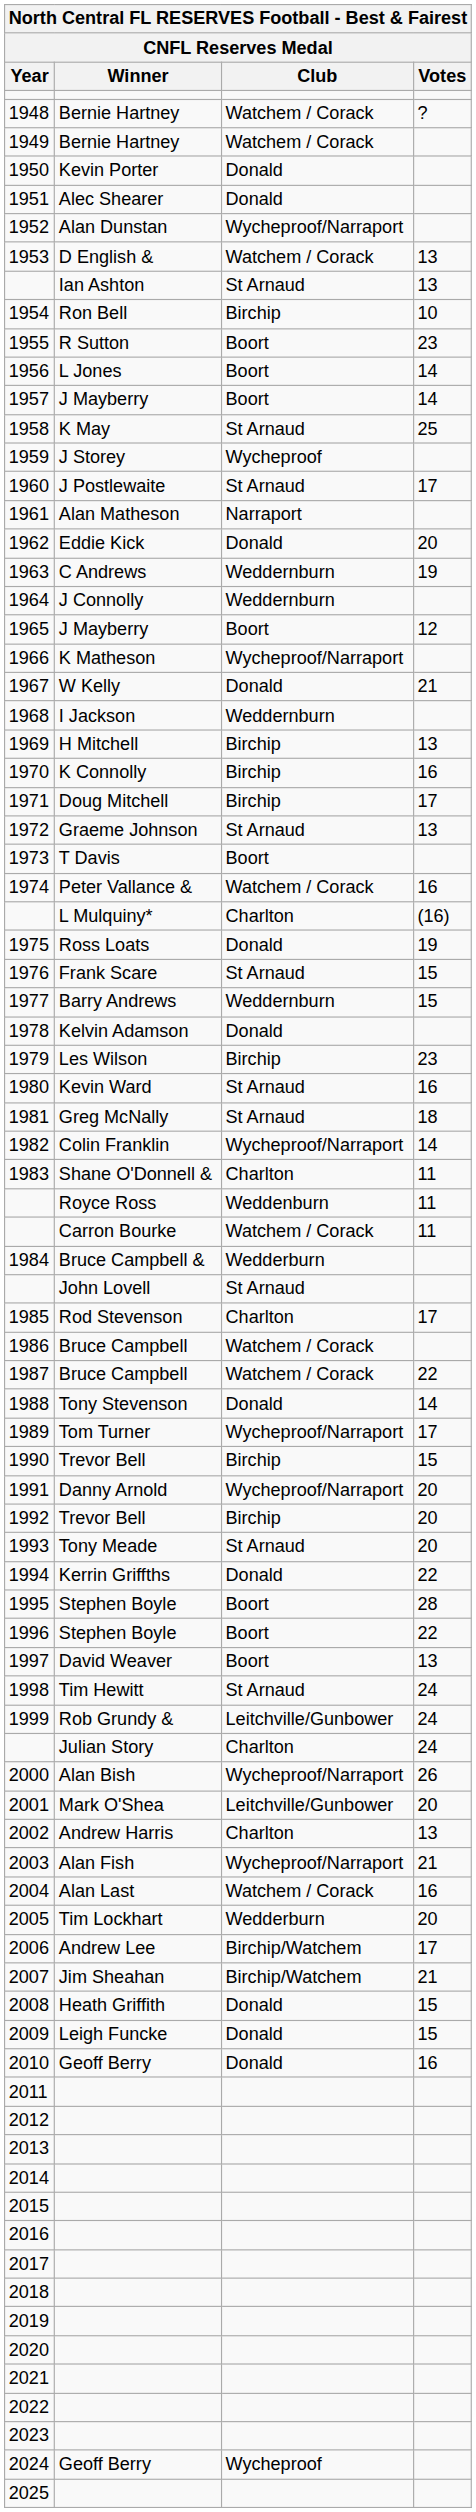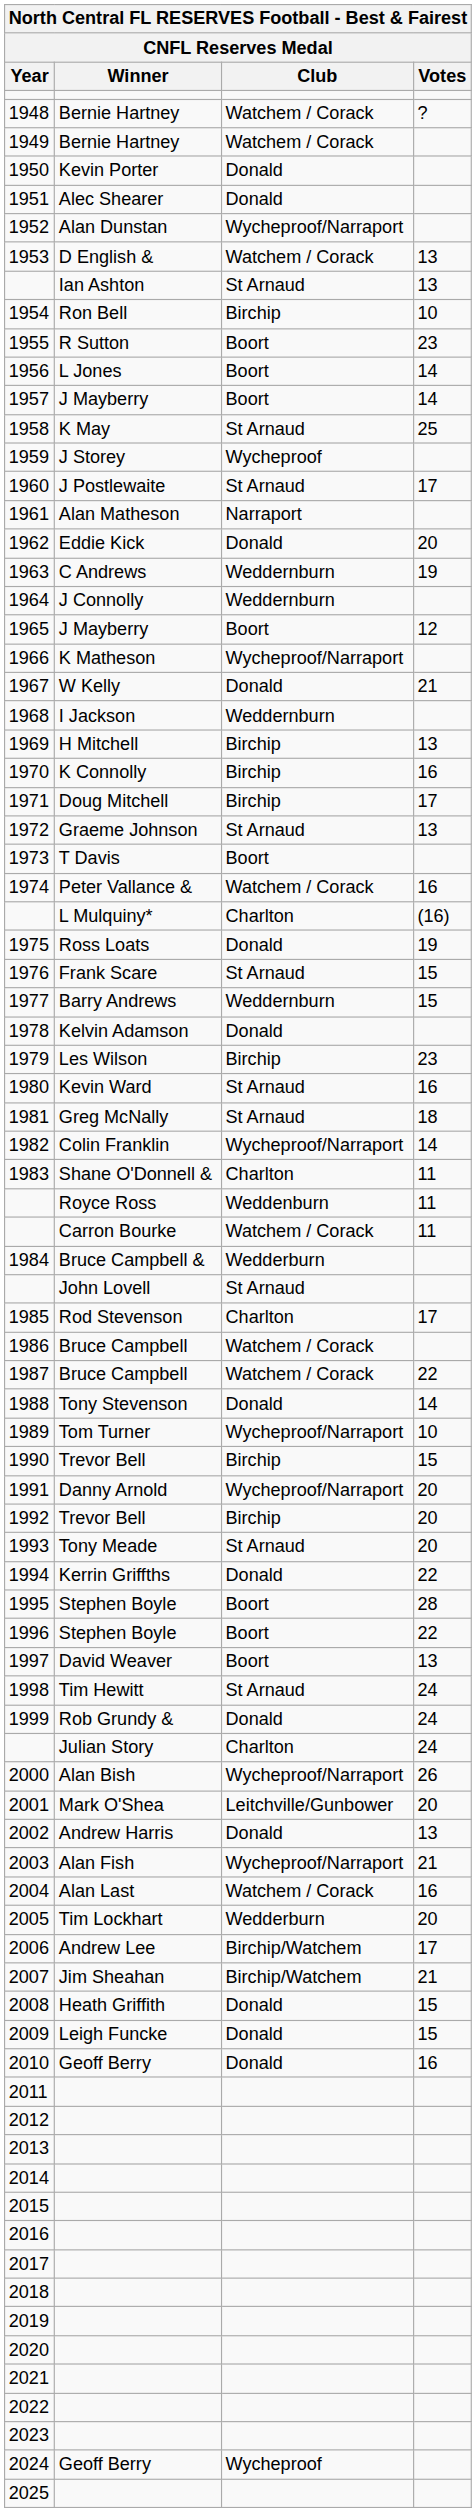1989 | North Central FL RESERVES Football - Best & Fairest / Votes: 17 -> 10
1999 | North Central FL RESERVES Football - Best & Fairest / Club: Leitchville/Gunbower -> Donald
2002 | North Central FL RESERVES Football - Best & Fairest / Club: Charlton -> Donald
